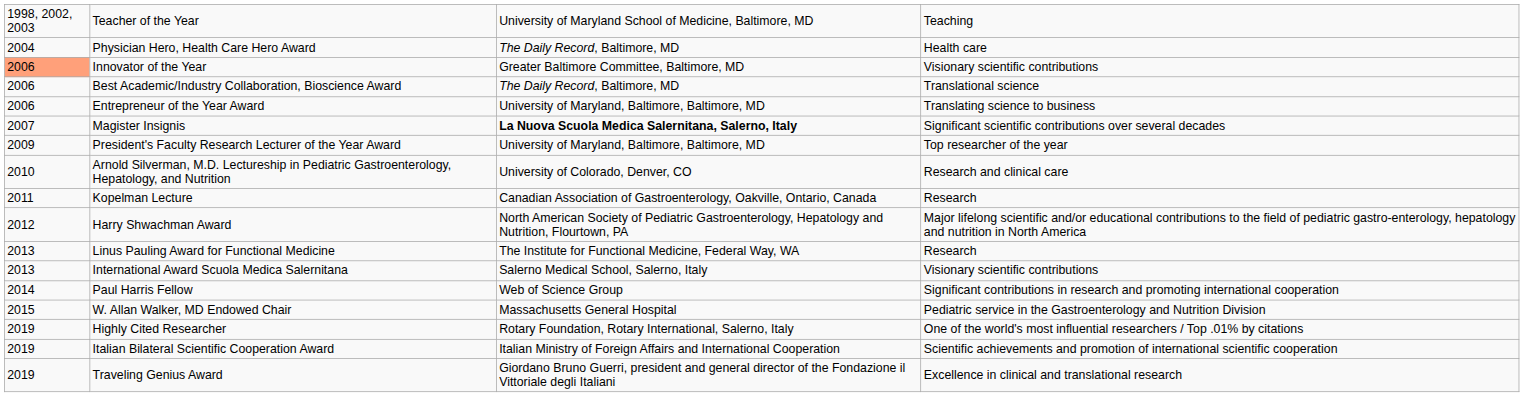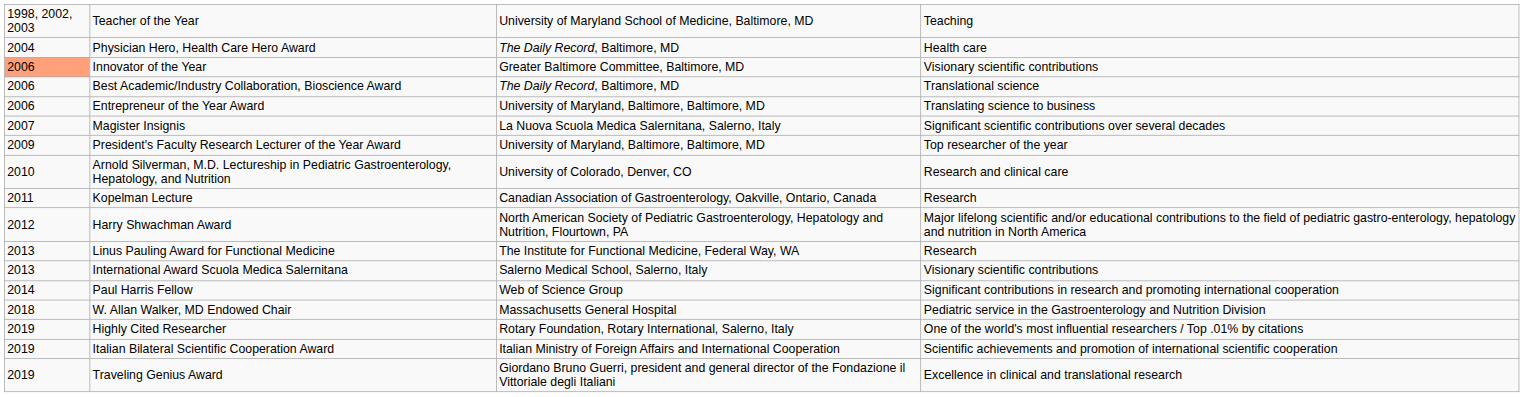Magister Insignis | column 3: bold -> normal
W. Allan Walker, MD Endowed Chair | column 1: 2015 -> 2018
